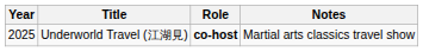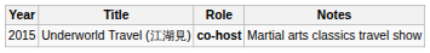Underworld Travel (江湖見) | Year: 2025 -> 2015
